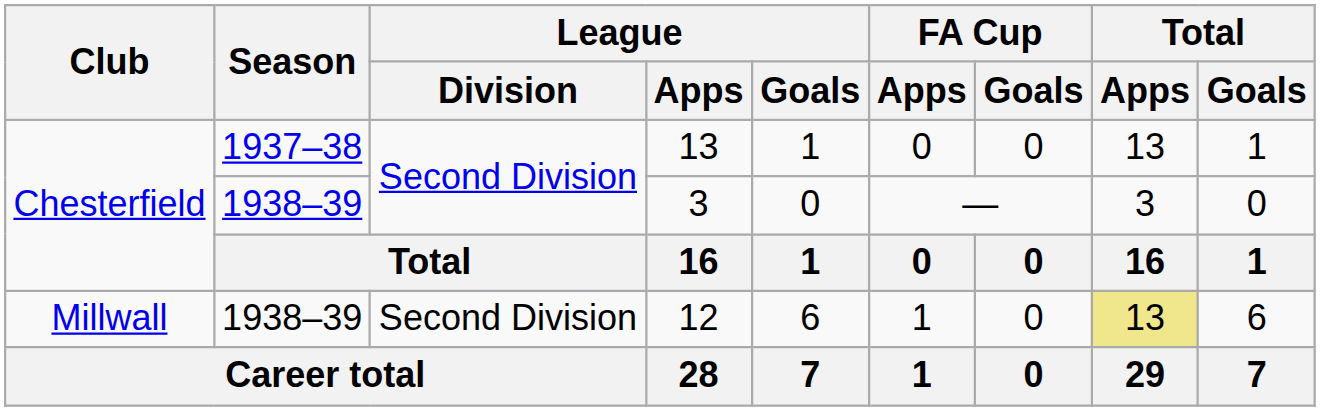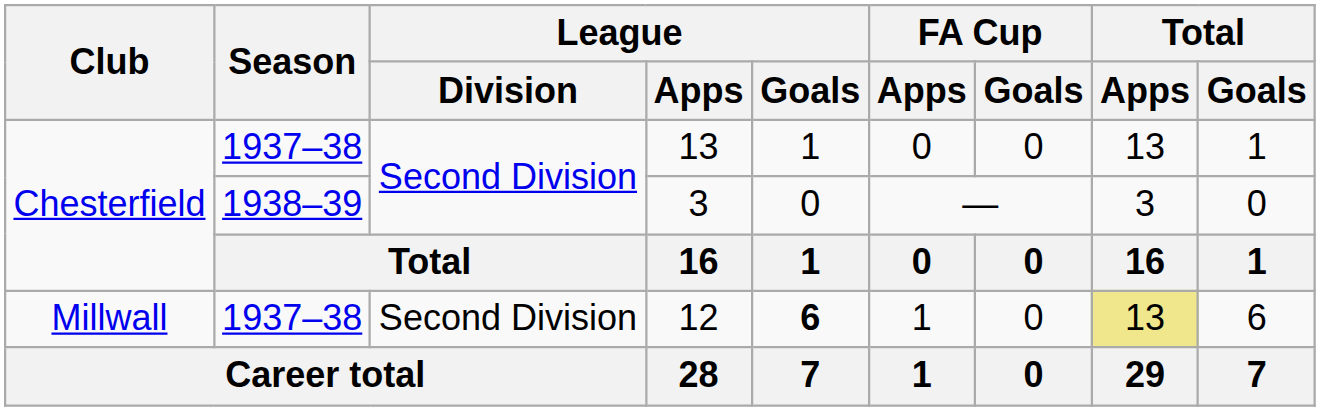12 | Season: 1938–39 -> 1937–38
12 | League / Goals: normal -> bold
